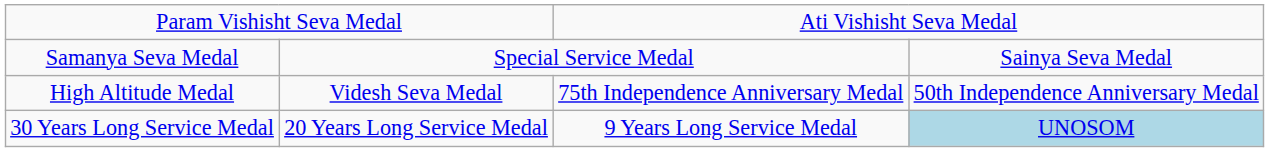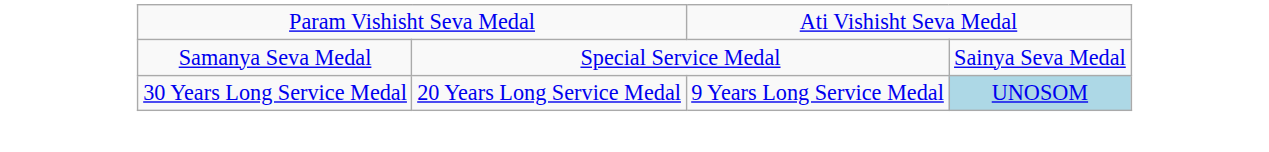- row: High Altitude Medal | Videsh Seva Medal | 75th Independence Anniversary Medal | 50th Independence Anniversary Medal
